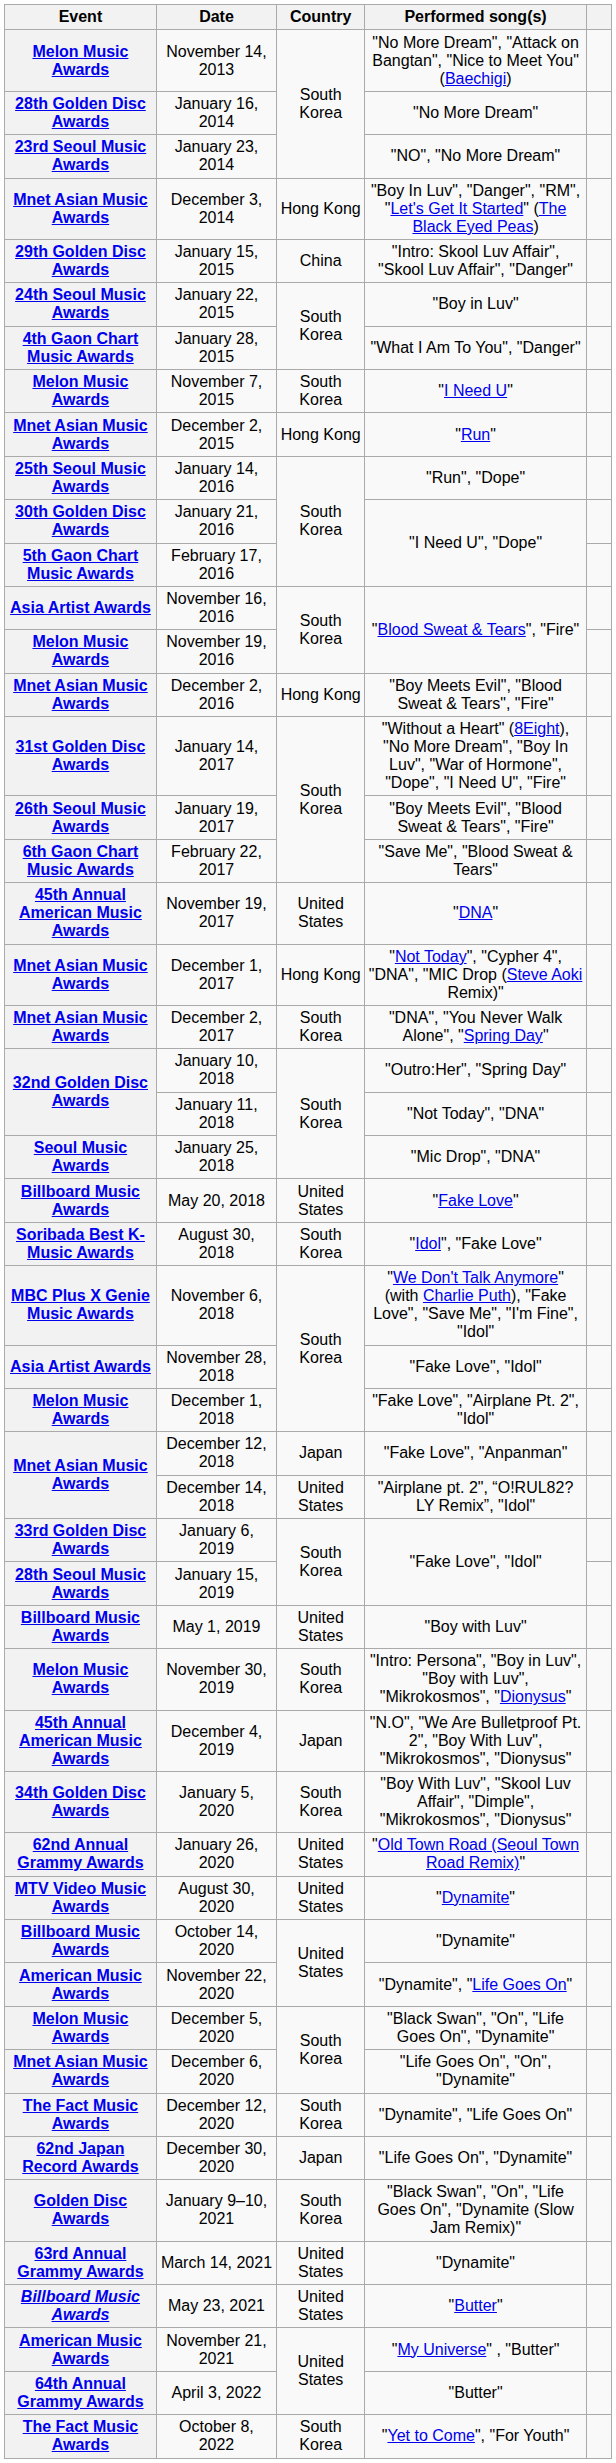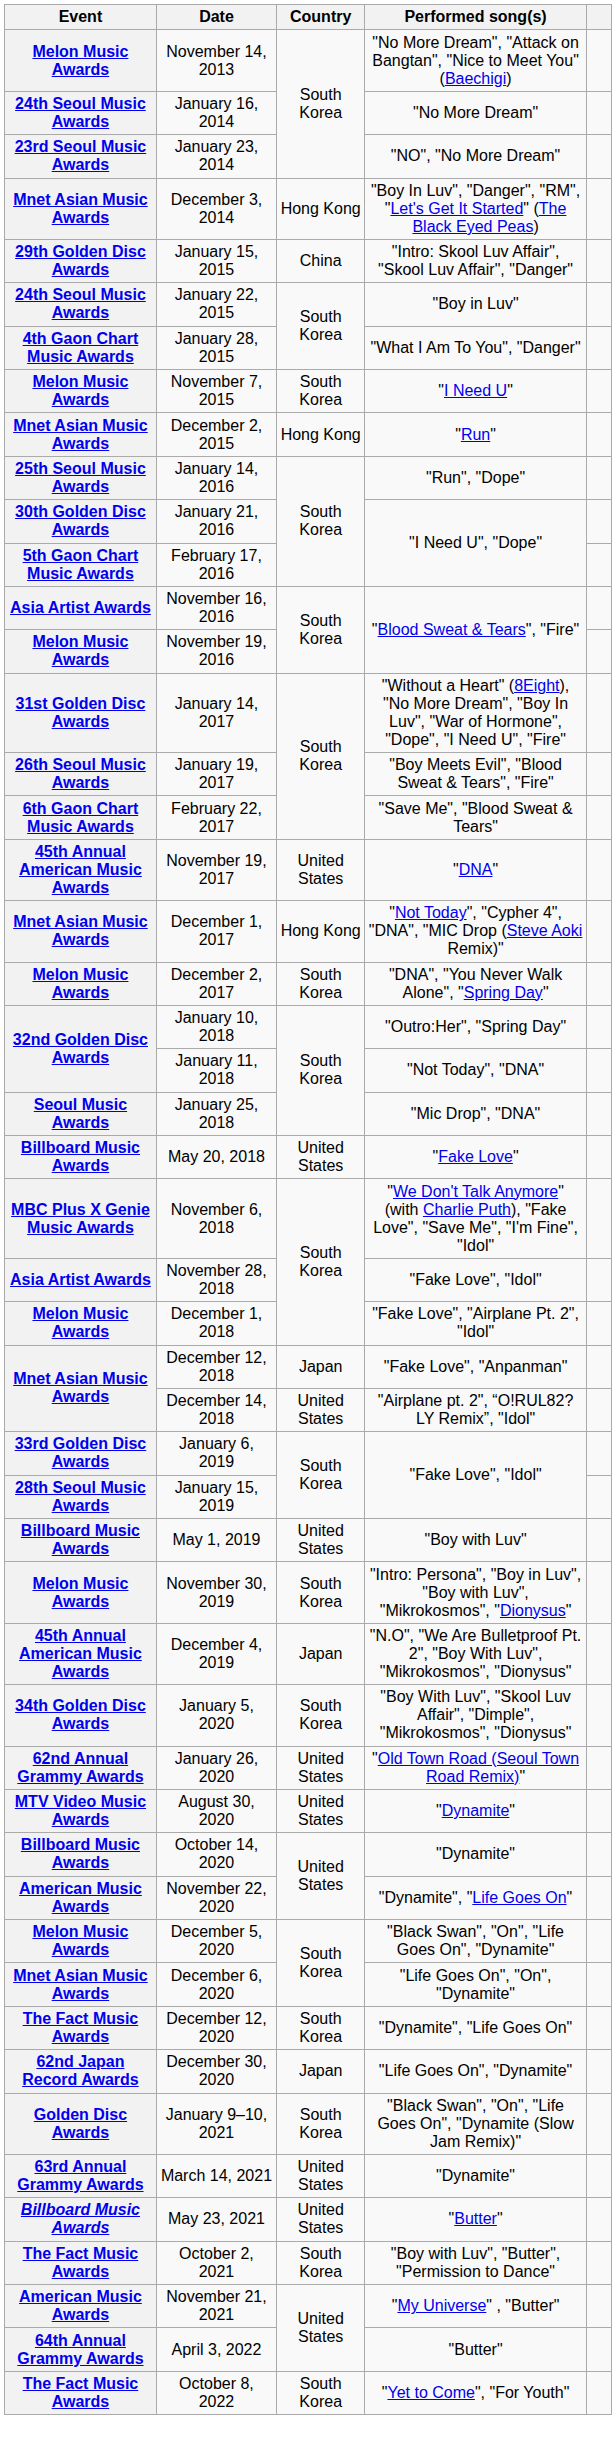January 16, 2014 | Event: 28th Golden Disc Awards -> 24th Seoul Music Awards
- row: Mnet Asian Music Awards | December 2, 2016 | Hong Kong | "Boy Meets Evil", "Blood Sweat & Tears", "Fire"
December 2, 2017 | Event: Mnet Asian Music Awards -> Melon Music Awards
- row: Soribada Best K-Music Awards | August 30, 2018 | South Korea | "Idol", "Fake Love"
+ row: The Fact Music Awards | October 2, 2021 | South Korea | "Boy with Luv", "Butter", "Permission to Dance"
